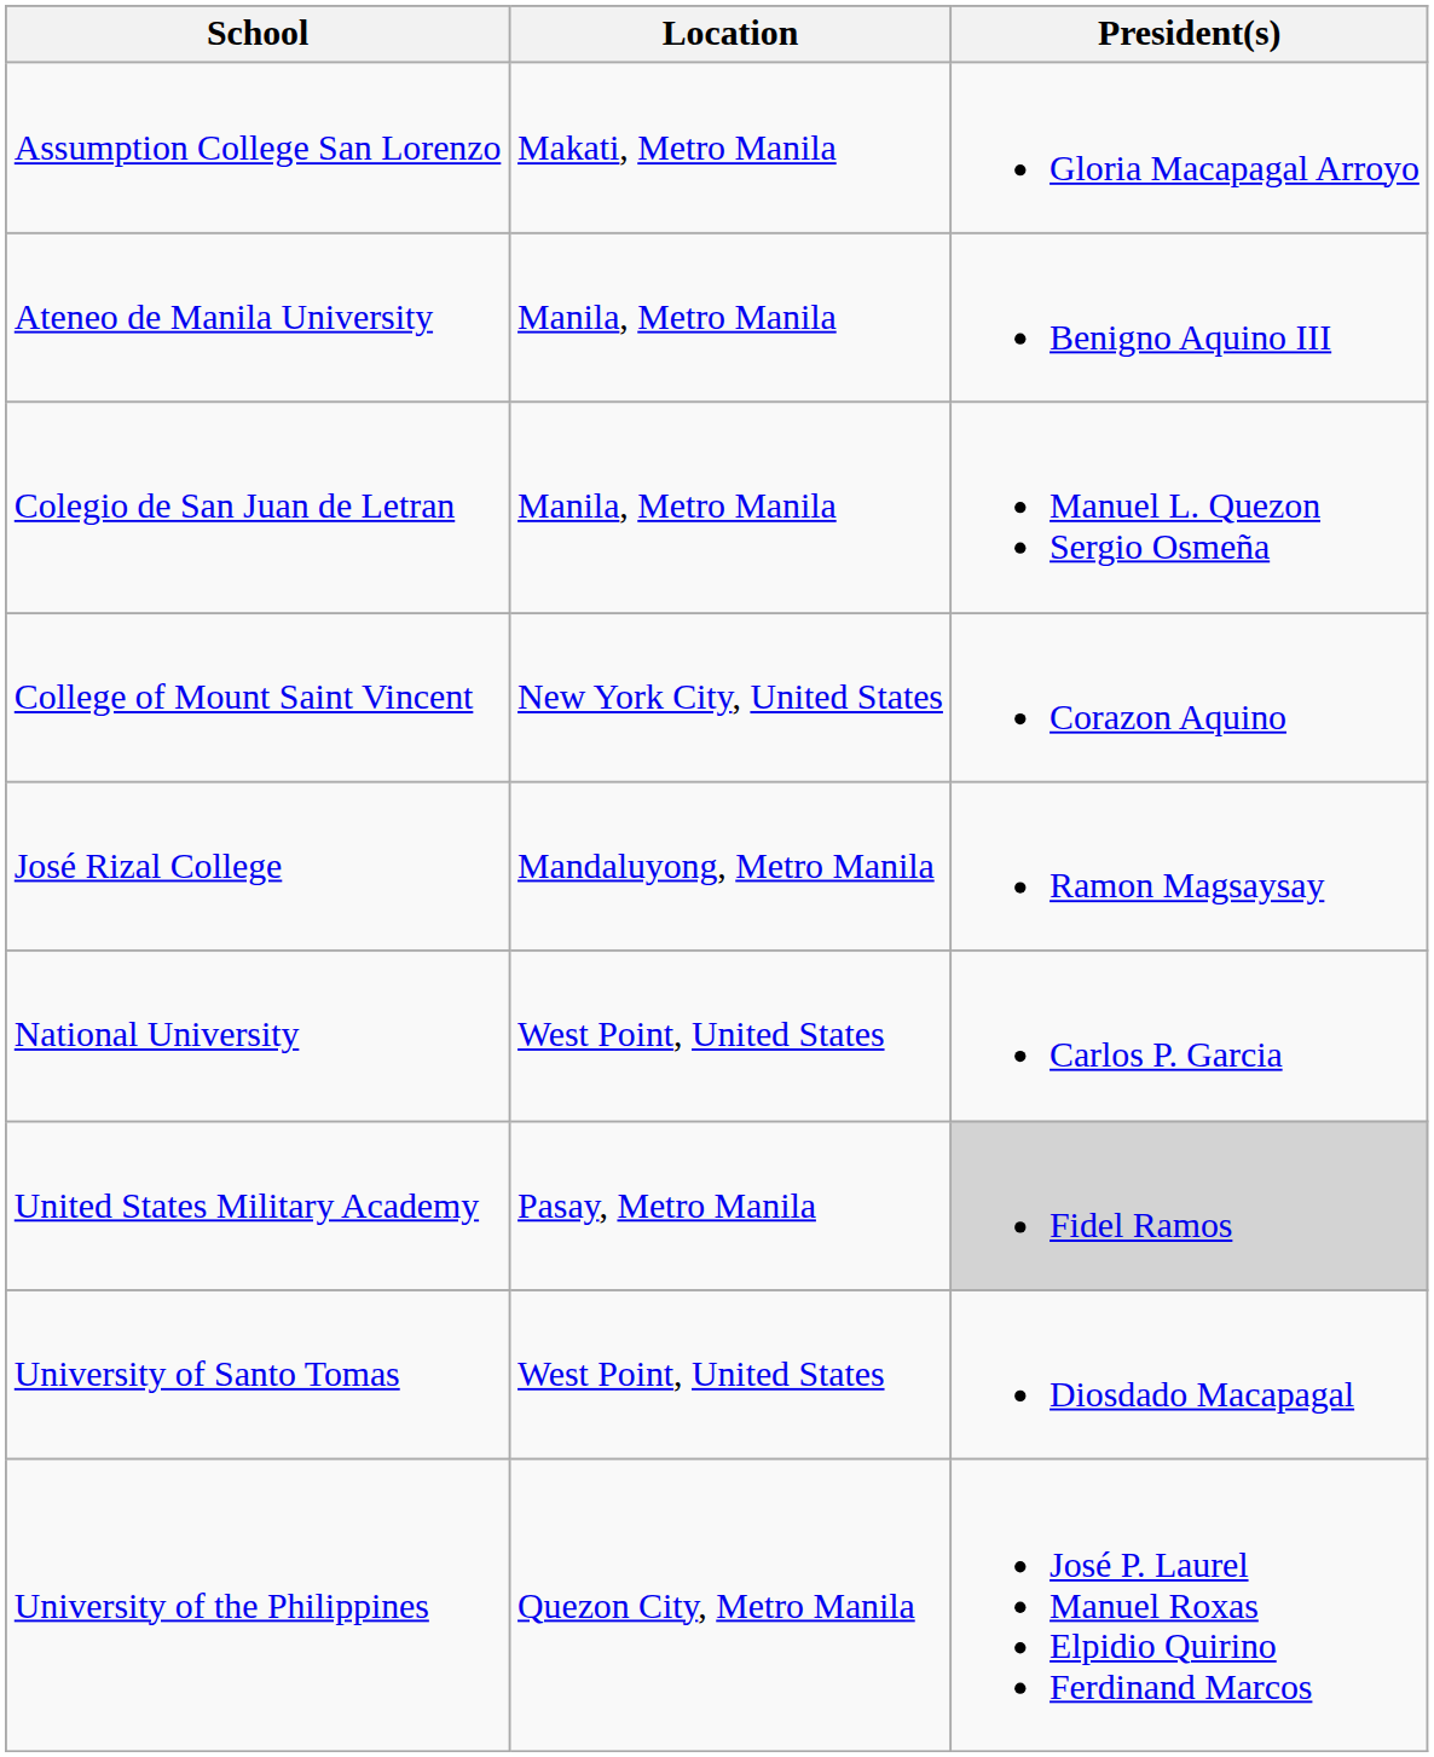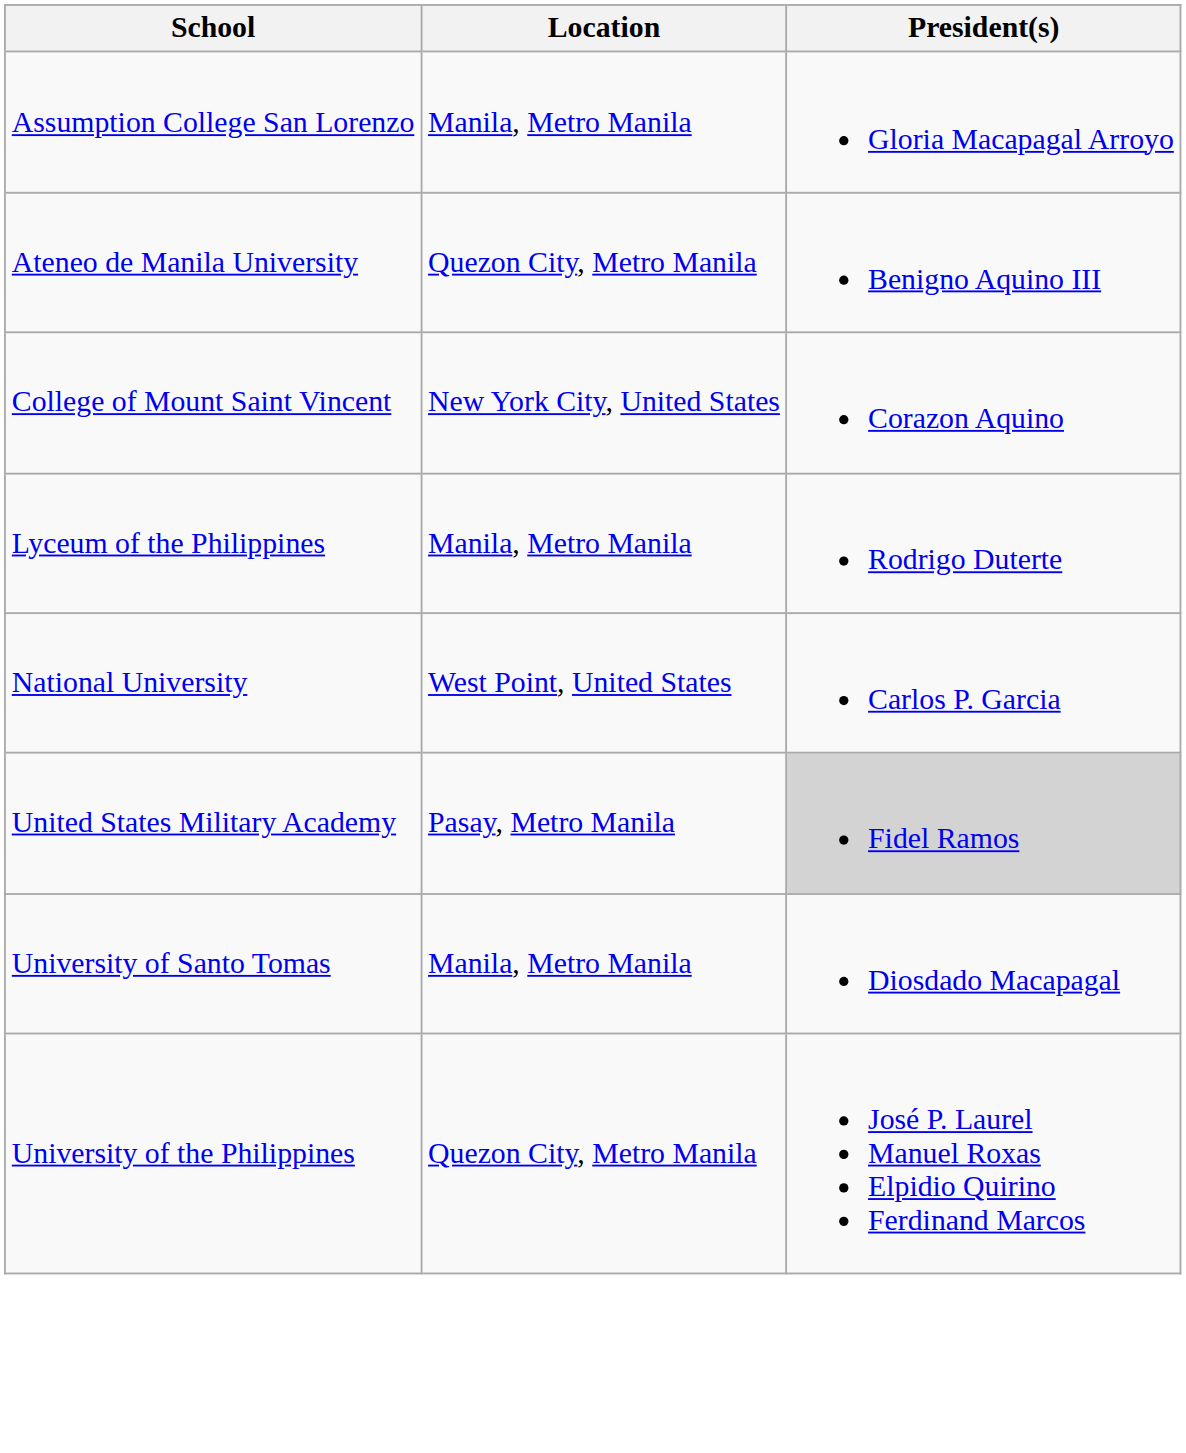Assumption College San Lorenzo | Location: Makati, Metro Manila -> Manila, Metro Manila
Ateneo de Manila University | Location: Manila, Metro Manila -> Quezon City, Metro Manila
- row: Colegio de San Juan de Letran | Manila, Metro Manila | Manuel L. Quezon Sergio Osmeña
- row: José Rizal College | Mandaluyong, Metro Manila | Ramon Magsaysay
+ row: Lyceum of the Philippines | Manila, Metro Manila | Rodrigo Duterte
University of Santo Tomas | Location: West Point, United States -> Manila, Metro Manila
